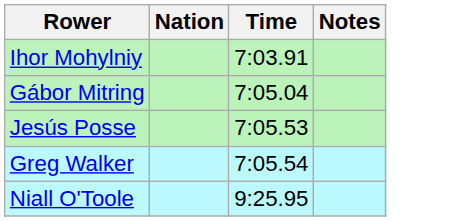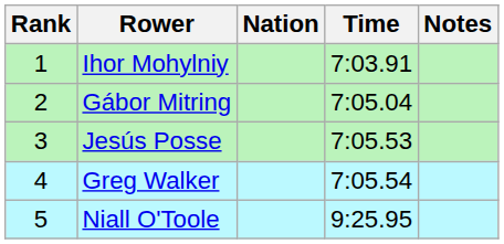+ column: Rank | 1 | 2 | 3 | 4 | 5
